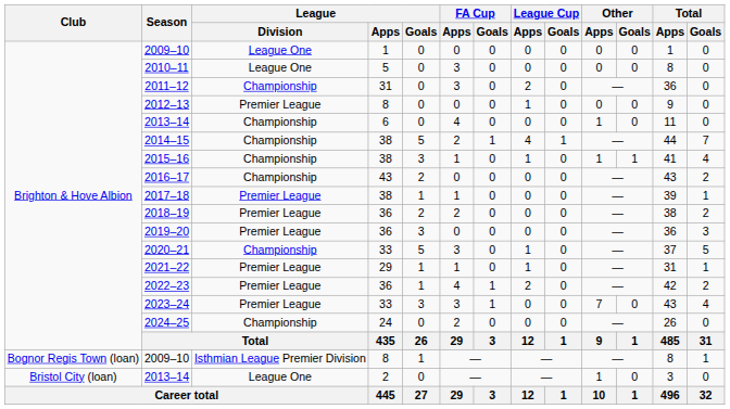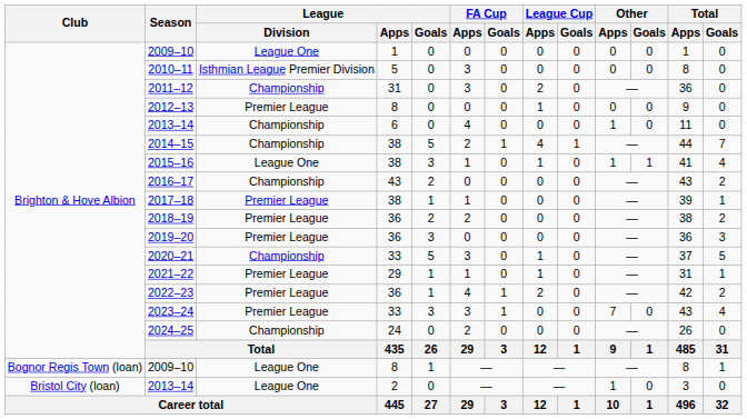2010–11 | League / Division: League One -> Isthmian League Premier Division
2015–16 | League / Division: Championship -> League One
2009–10 / 8 | League / Division: Isthmian League Premier Division -> League One
